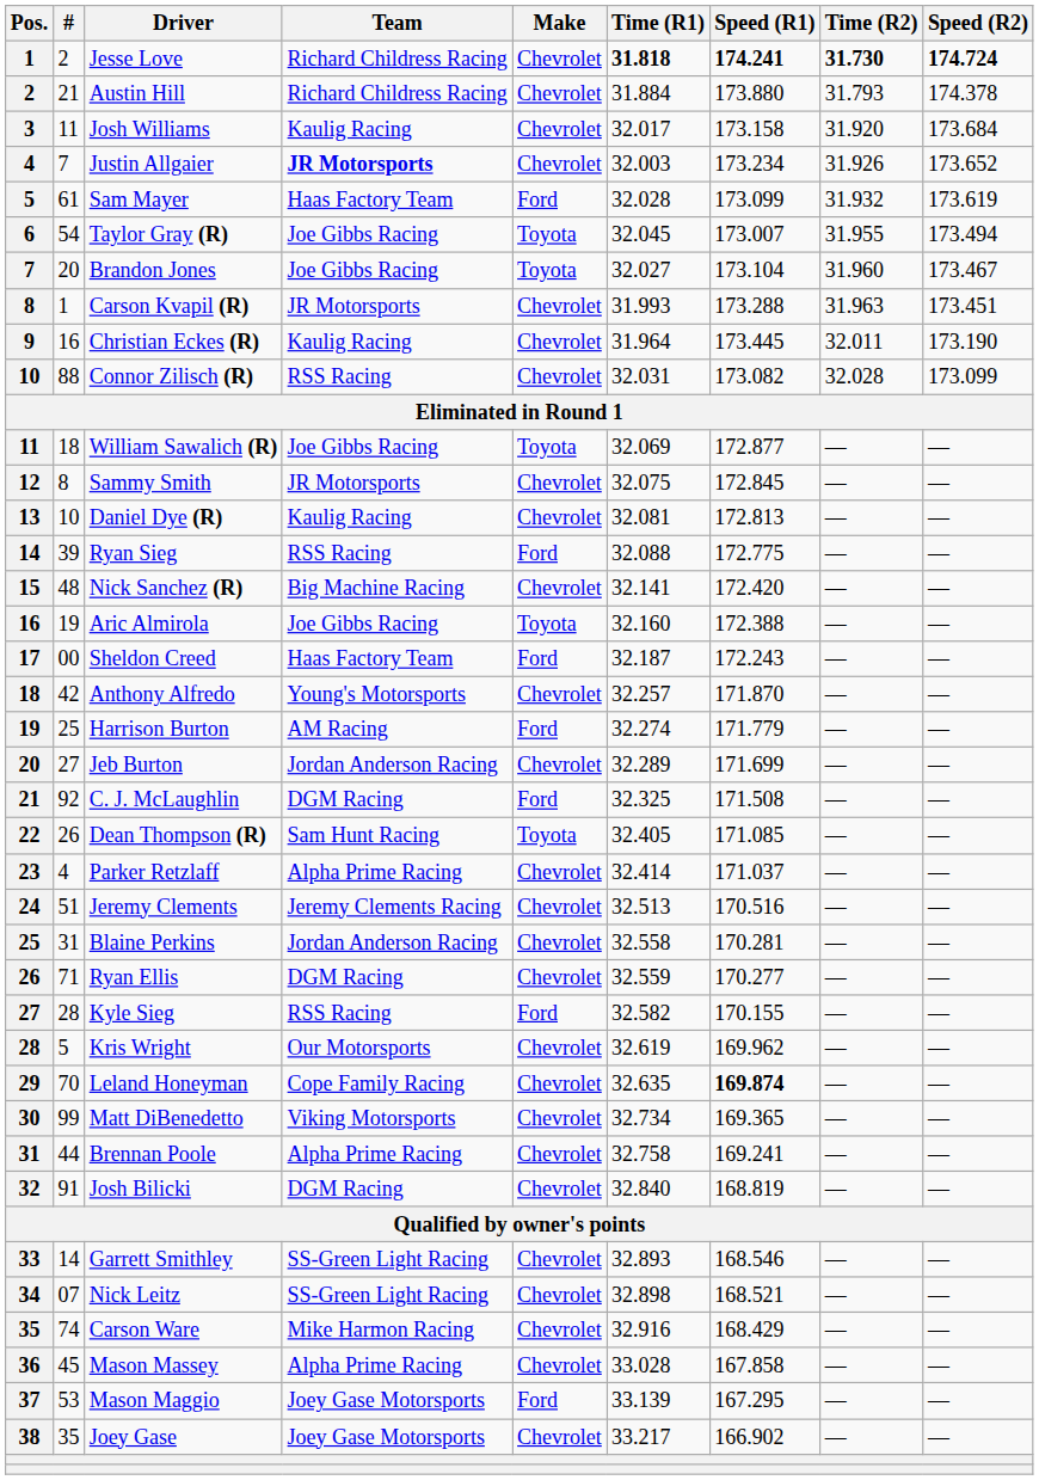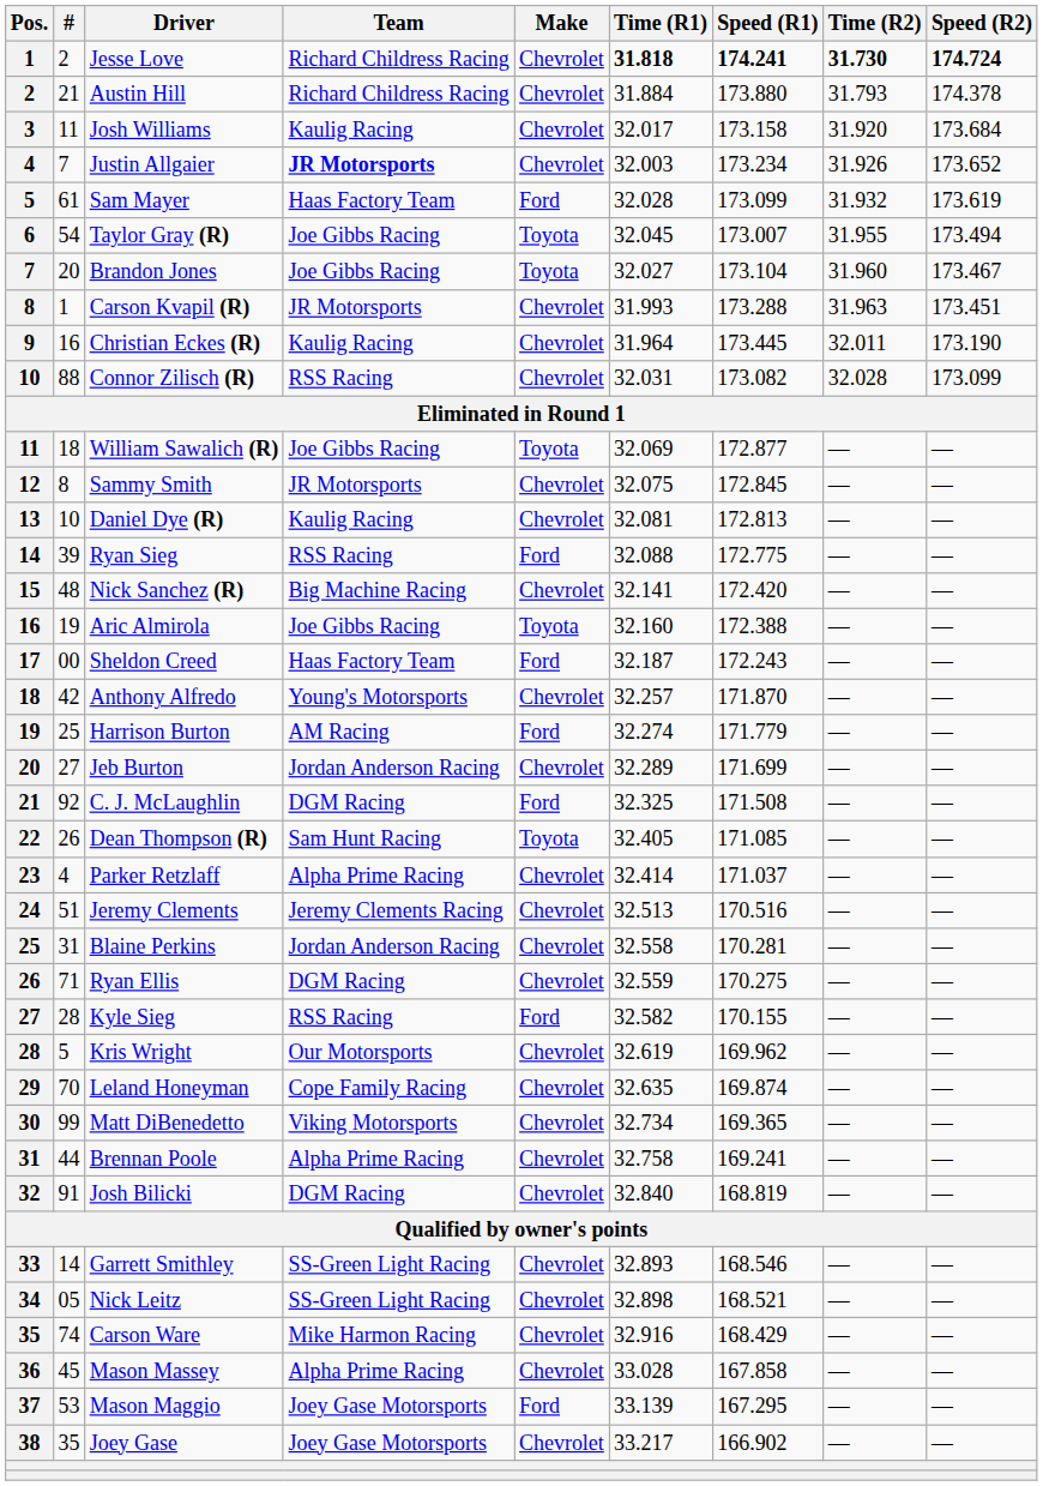Ryan Ellis | Speed (R1): 170.277 -> 170.275
Leland Honeyman | Speed (R1): bold -> normal
Nick Leitz | #: 07 -> 05
